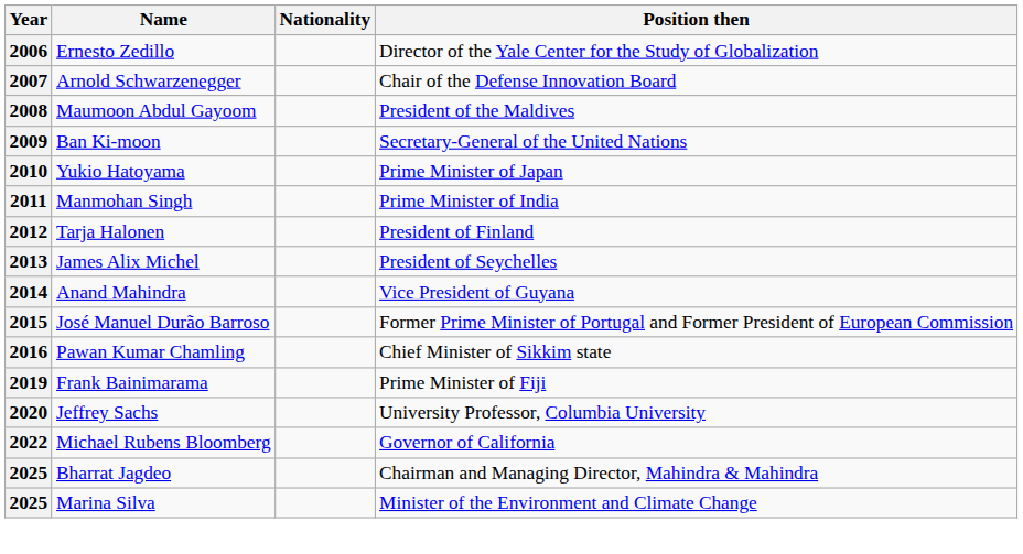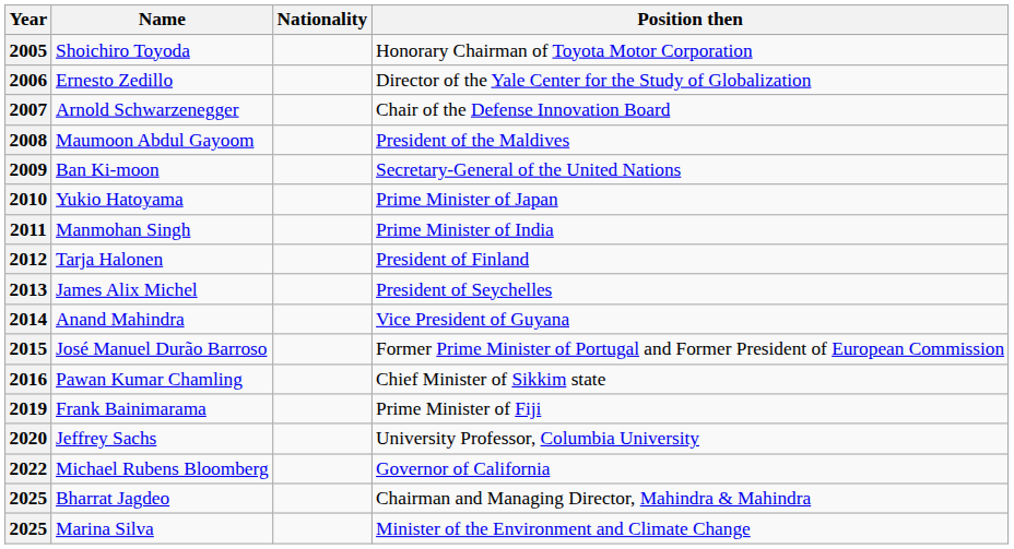+ row: 2005 | Shoichiro Toyoda | Honorary Chairman of Toyota Motor Corporation
